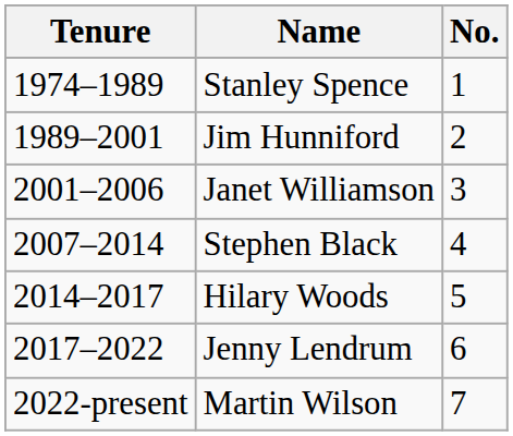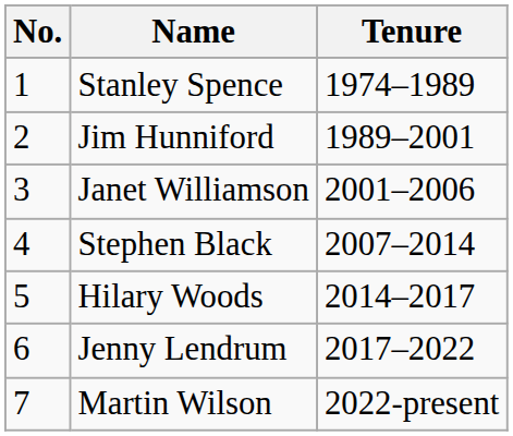columns swapped: No. <-> Tenure
